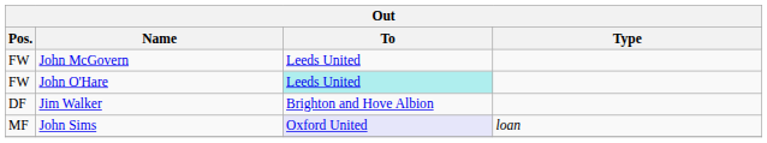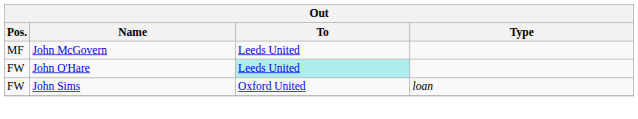John McGovern | Pos.: FW -> MF
- row: DF | Jim Walker | Brighton and Hove Albion
John Sims | Pos.: MF -> FW
John Sims | To: lavender background -> no background
